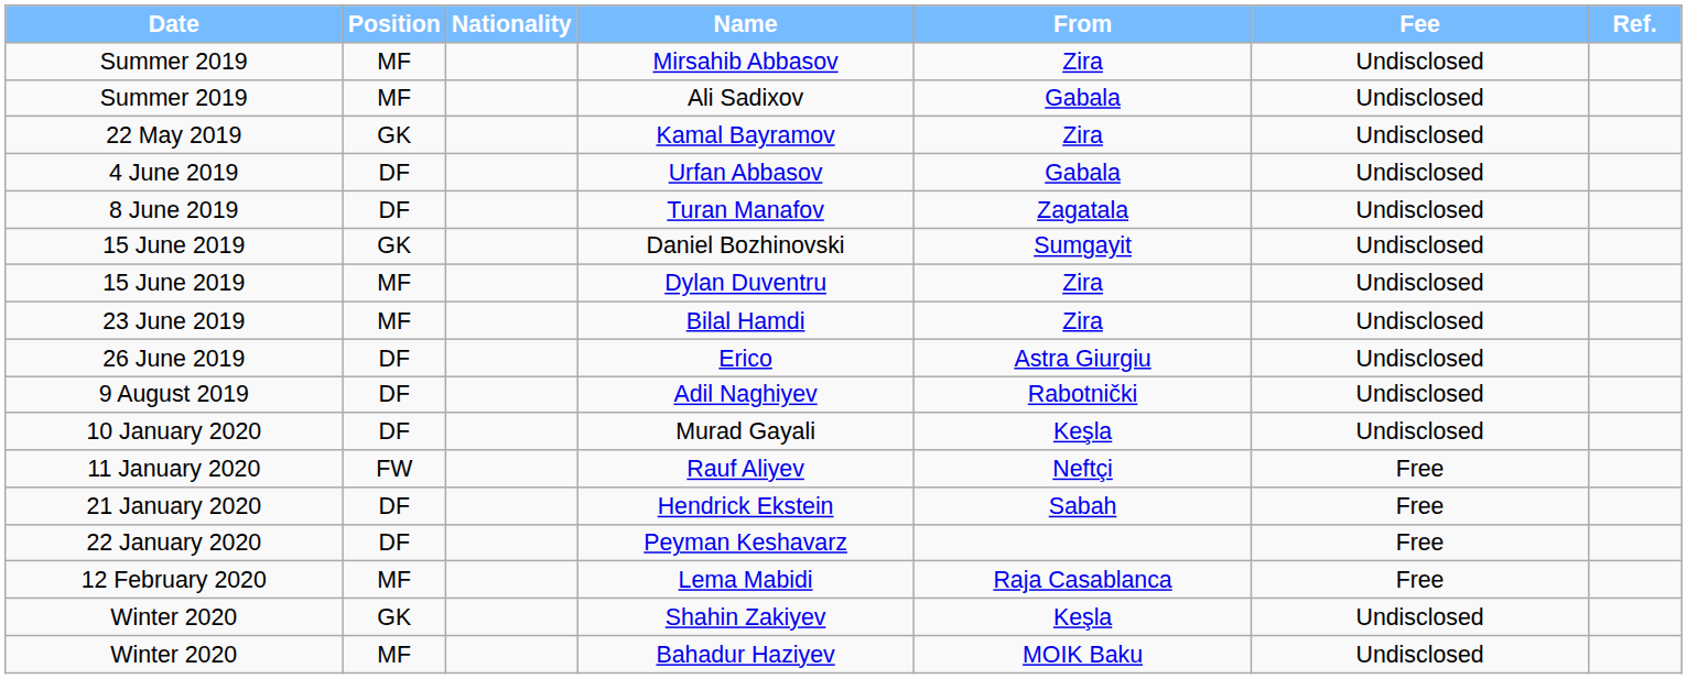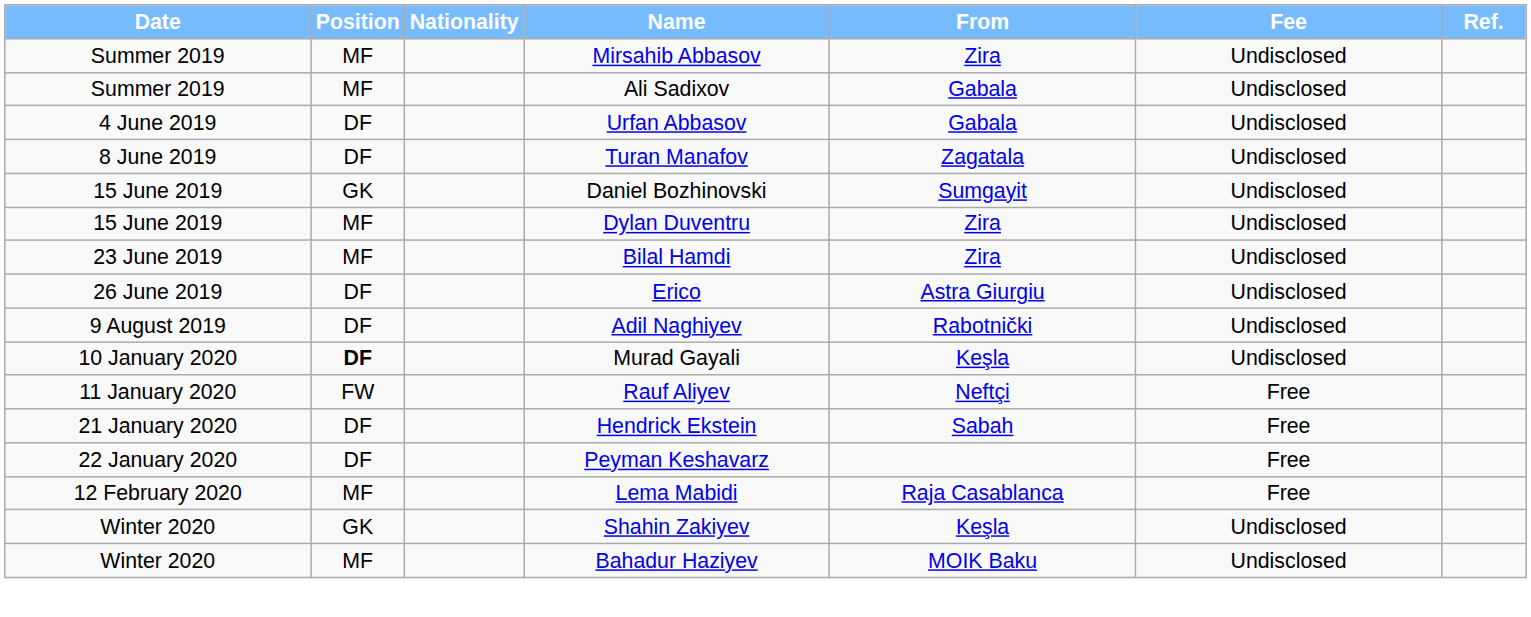- row: 22 May 2019 | GK | Kamal Bayramov | Zira | Undisclosed
Murad Gayali | Position: normal -> bold
